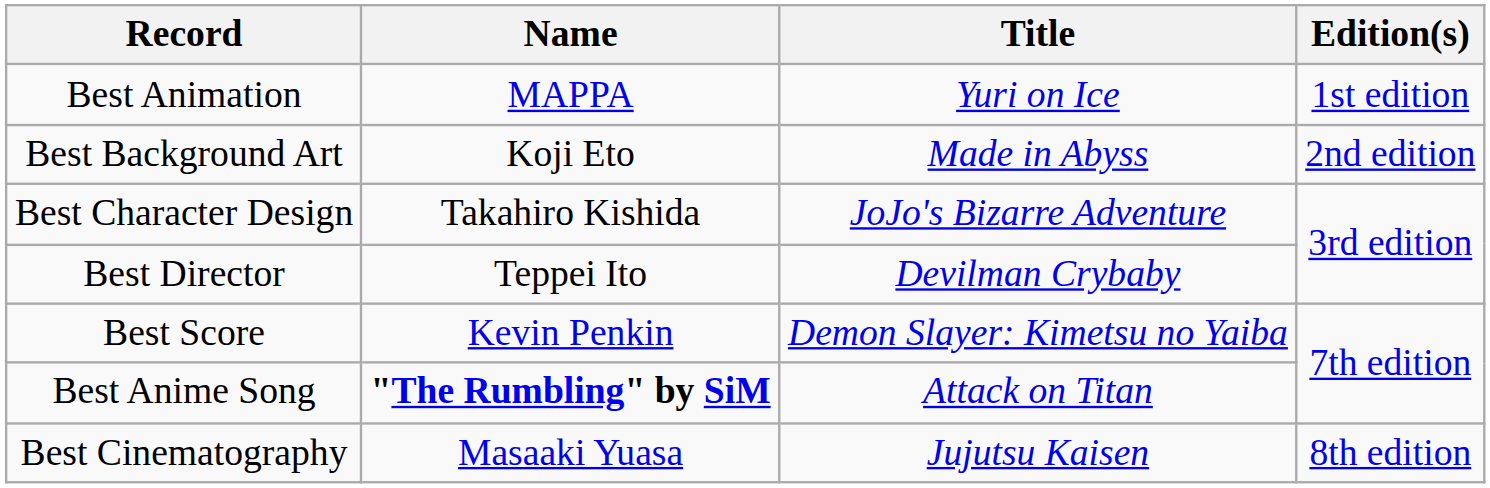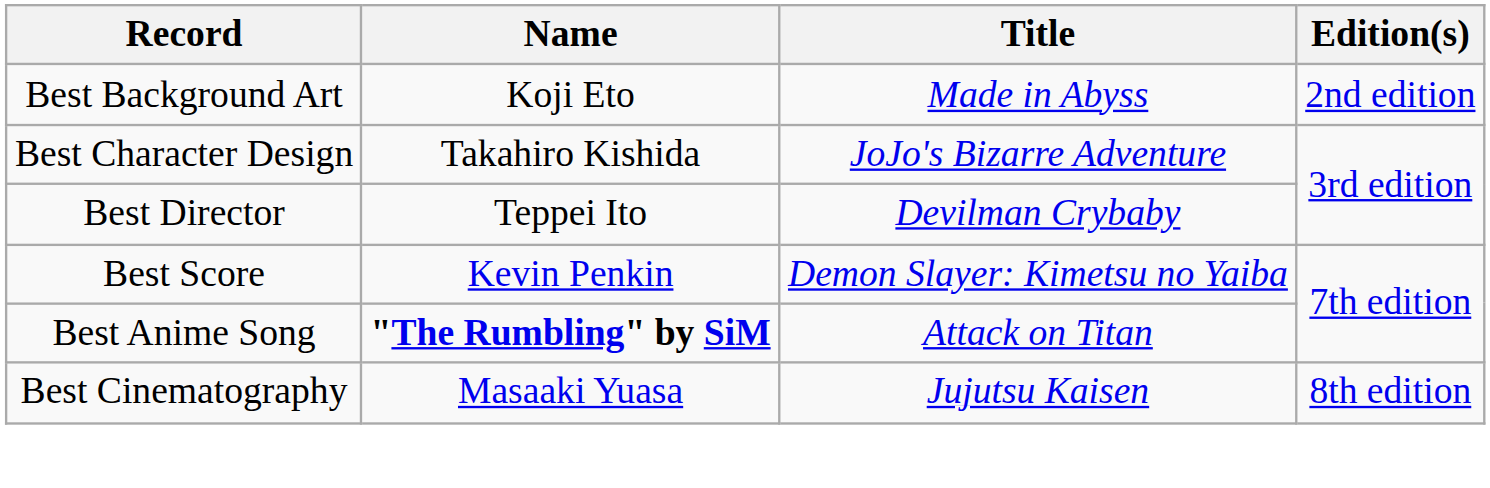- row: Best Animation | MAPPA | Yuri on Ice | 1st edition
